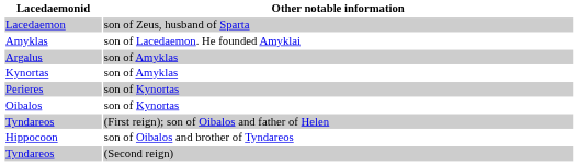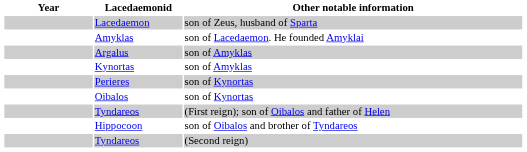+ column: Year
